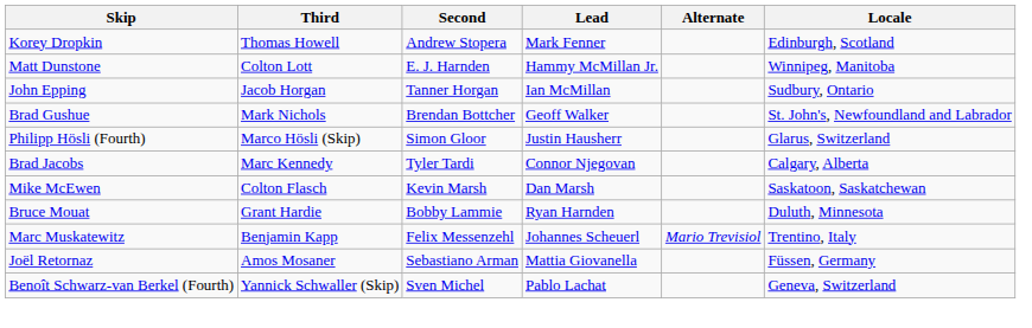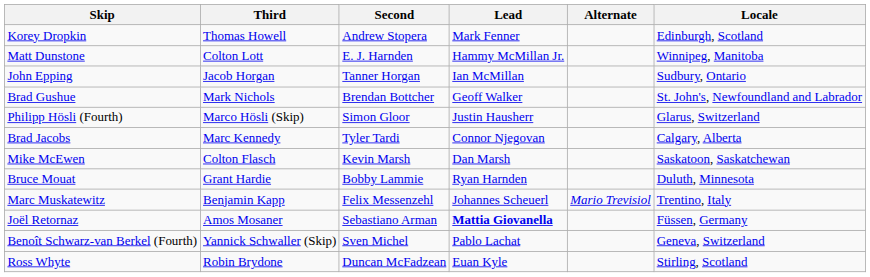Joël Retornaz | Lead: normal -> bold
+ row: Ross Whyte | Robin Brydone | Duncan McFadzean | Euan Kyle | Stirling, Scotland
